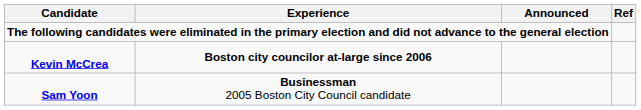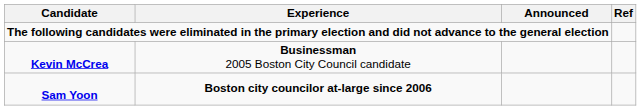Kevin McCrea | Experience: Boston city councilor at-large since 2006 -> Businessman 2005 Boston City Council candidate
Sam Yoon | Experience: Businessman 2005 Boston City Council candidate -> Boston city councilor at-large since 2006
